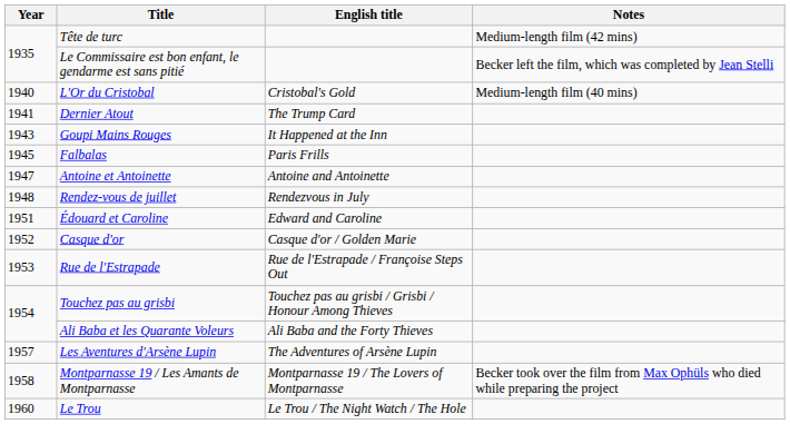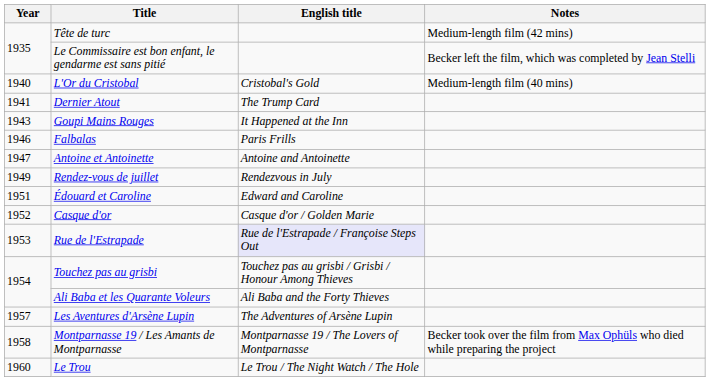Falbalas | Year: 1945 -> 1946
Rendez-vous de juillet | Year: 1948 -> 1949
Rue de l'Estrapade | English title: no background -> lavender background
